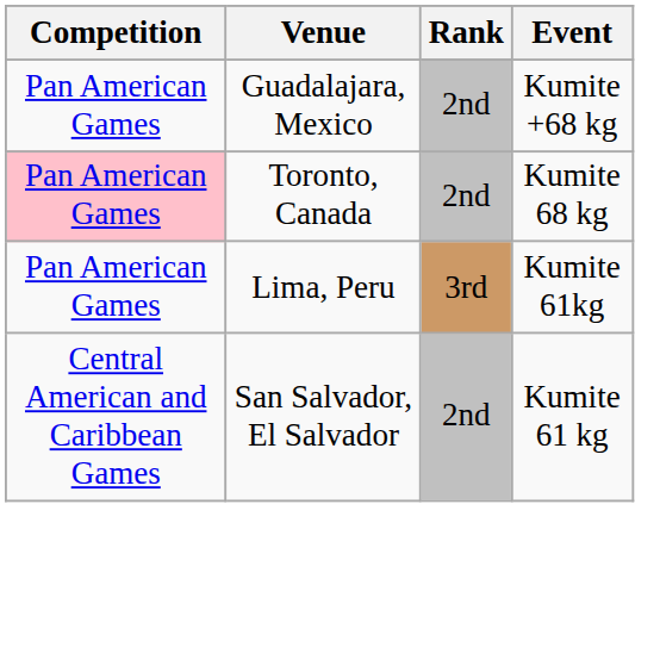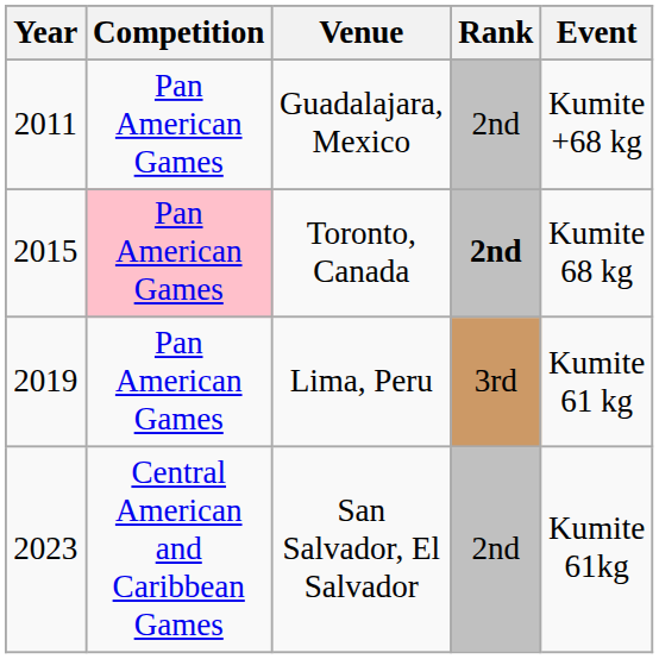+ column: Year | 2011 | 2015 | 2019 | 2023
Toronto, Canada | Rank: normal -> bold
Lima, Peru | Event: Kumite 61kg -> Kumite 61 kg
San Salvador, El Salvador | Event: Kumite 61 kg -> Kumite 61kg
